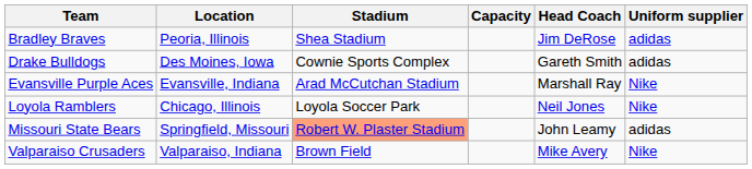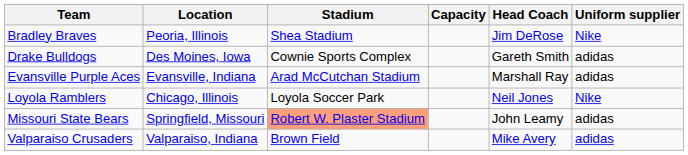Bradley Braves | Uniform supplier: adidas -> Nike
Evansville Purple Aces | Uniform supplier: Nike -> adidas
Valparaiso Crusaders | Uniform supplier: Nike -> adidas
